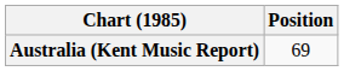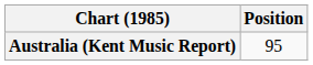Australia (Kent Music Report) | Position: 69 -> 95
